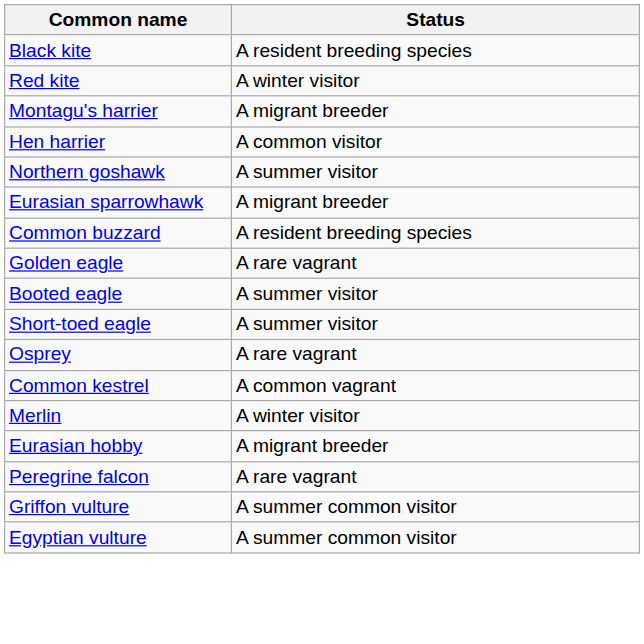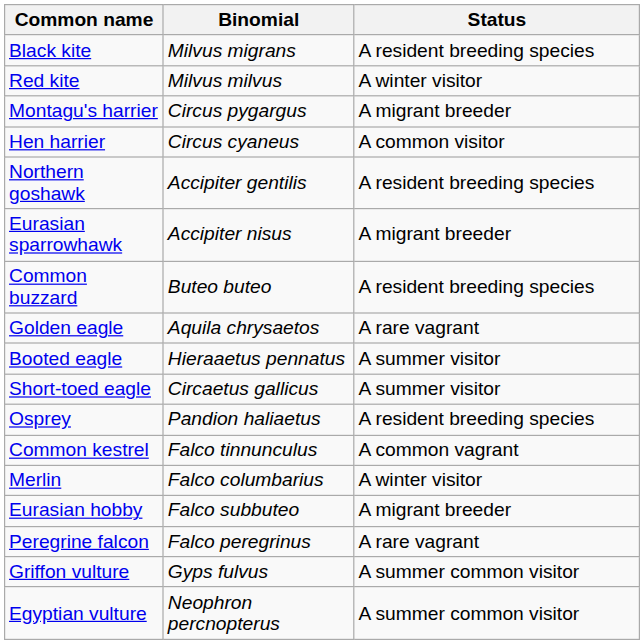+ column: Binomial | Milvus migrans | Milvus milvus | Circus pygargus | Circus cyaneus | Accipiter gentilis | Accipiter nisus | Buteo buteo | Aquila chrysaetos | Hieraaetus pennatus | Circaetus gallicus | Pandion haliaetus | Falco tinnunculus | Falco columbarius | Falco subbuteo | Falco peregrinus | Gyps fulvus | Neophron percnopterus
Northern goshawk | Status: A summer visitor -> A resident breeding species
Osprey | Status: A rare vagrant -> A resident breeding species
